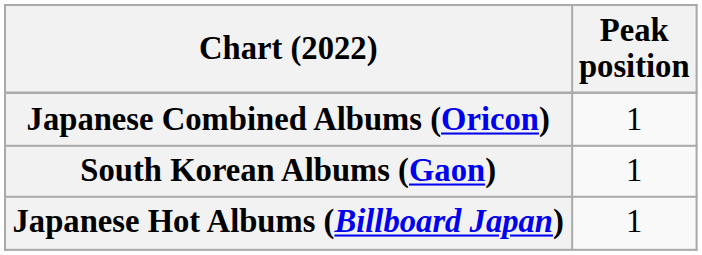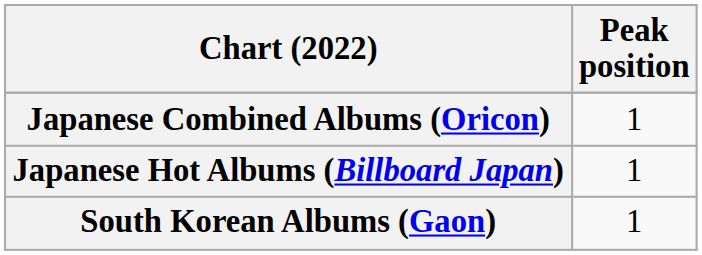rows swapped: Japanese Hot Albums (Billboard Japan) <-> South Korean Albums (Gaon)
